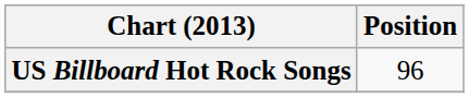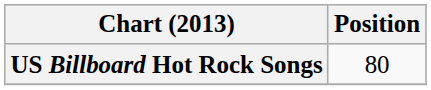US Billboard Hot Rock Songs | Position: 96 -> 80
